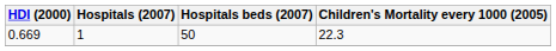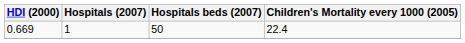0.669 | Children's Mortality every 1000 (2005): 22.3 -> 22.4
